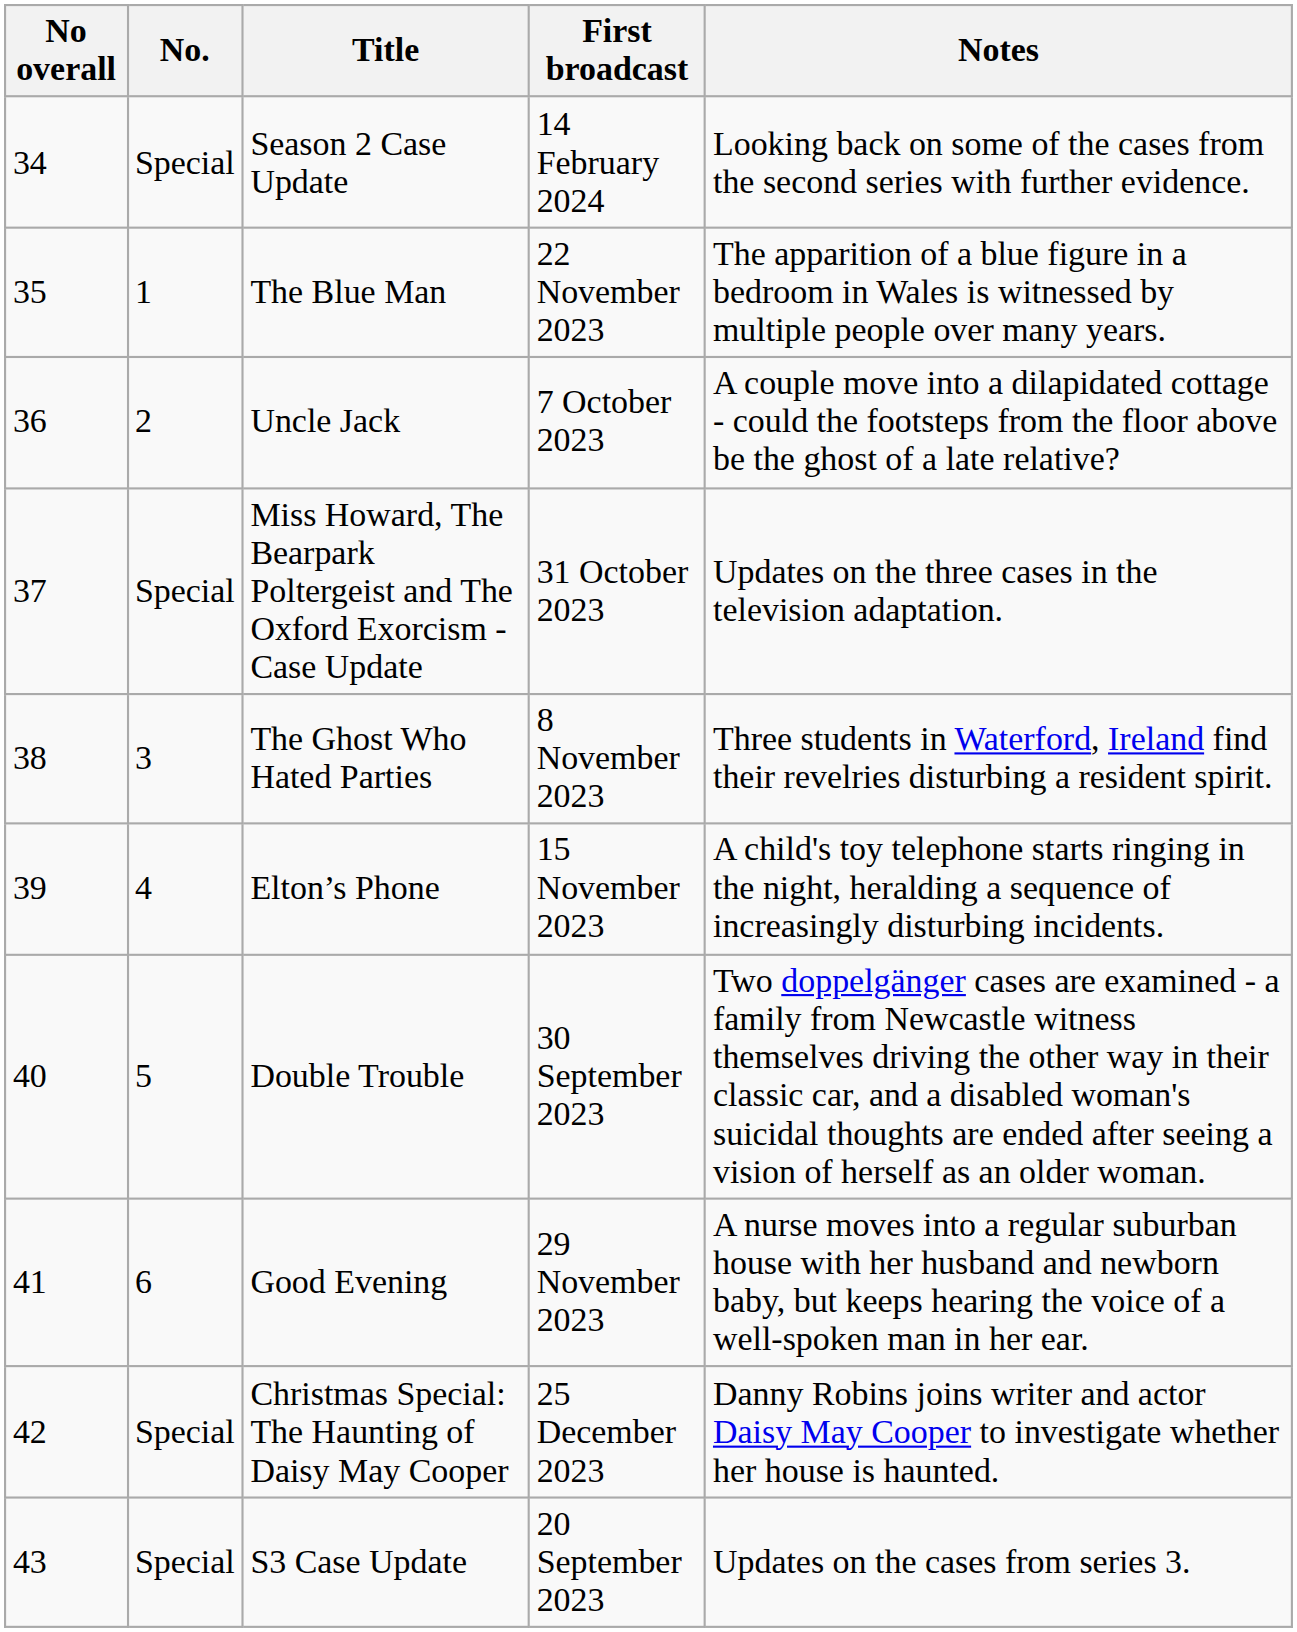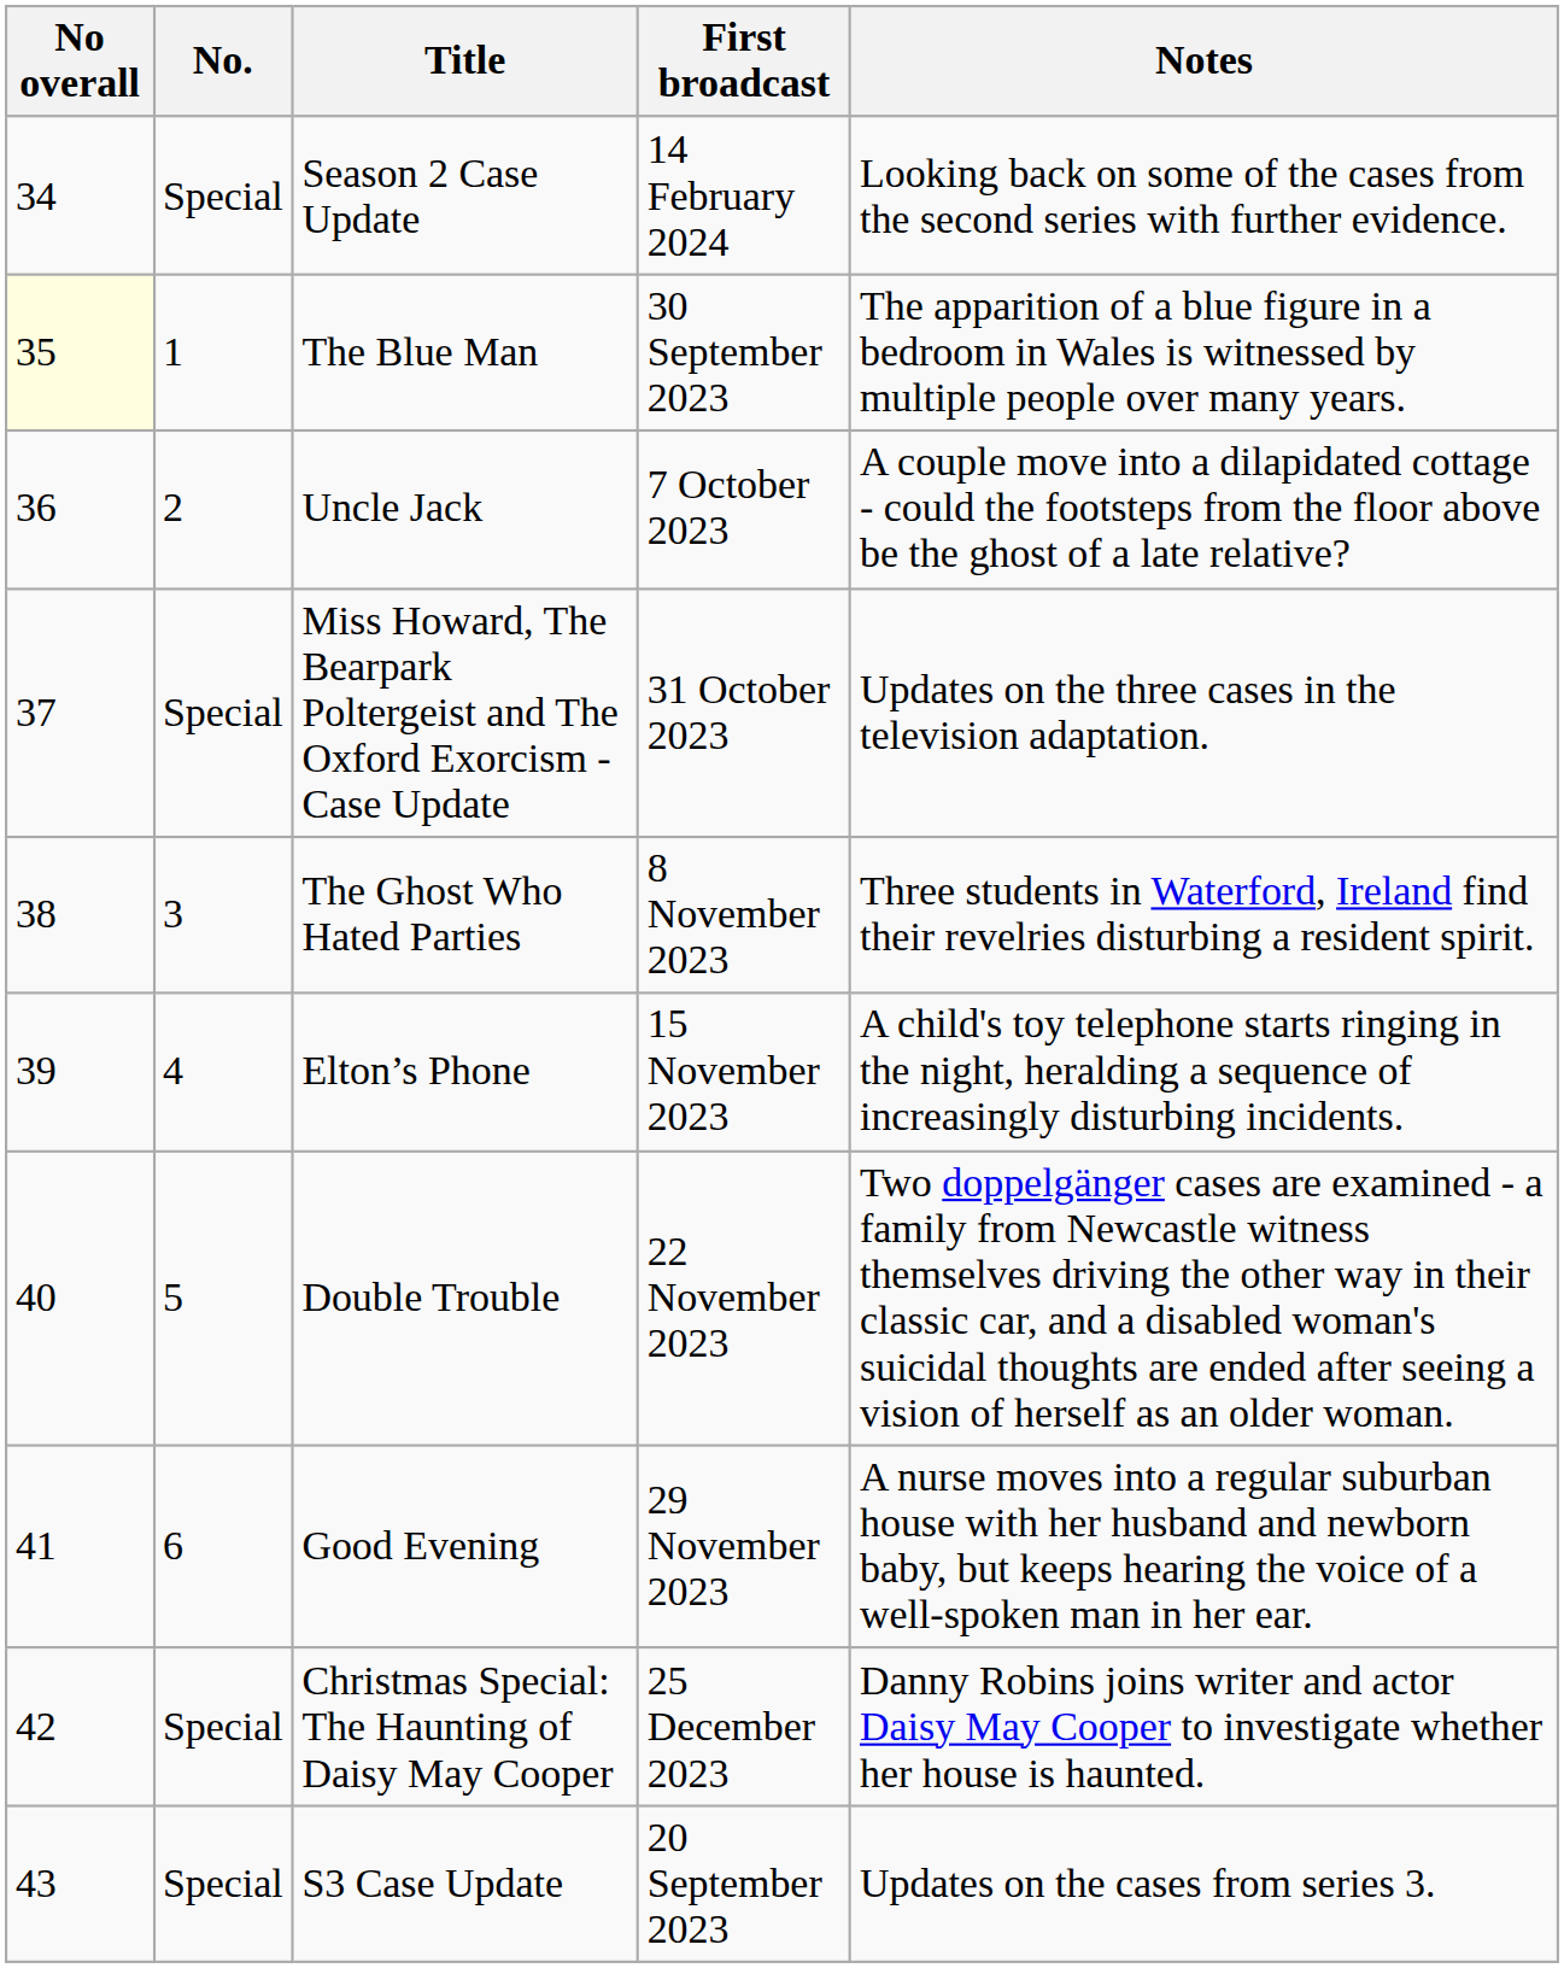The Blue Man | No overall: no background -> lightyellow background
The Blue Man | First broadcast: 22 November 2023 -> 30 September 2023
Double Trouble | First broadcast: 30 September 2023 -> 22 November 2023
